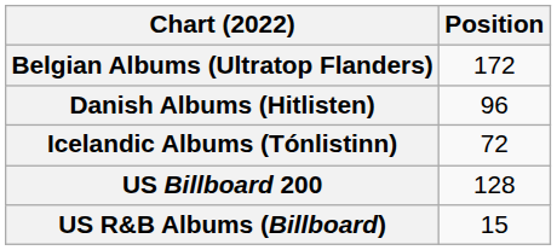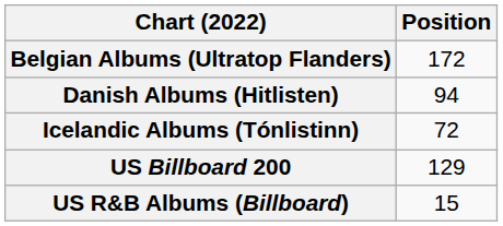Danish Albums (Hitlisten) | Position: 96 -> 94
US Billboard 200 | Position: 128 -> 129
